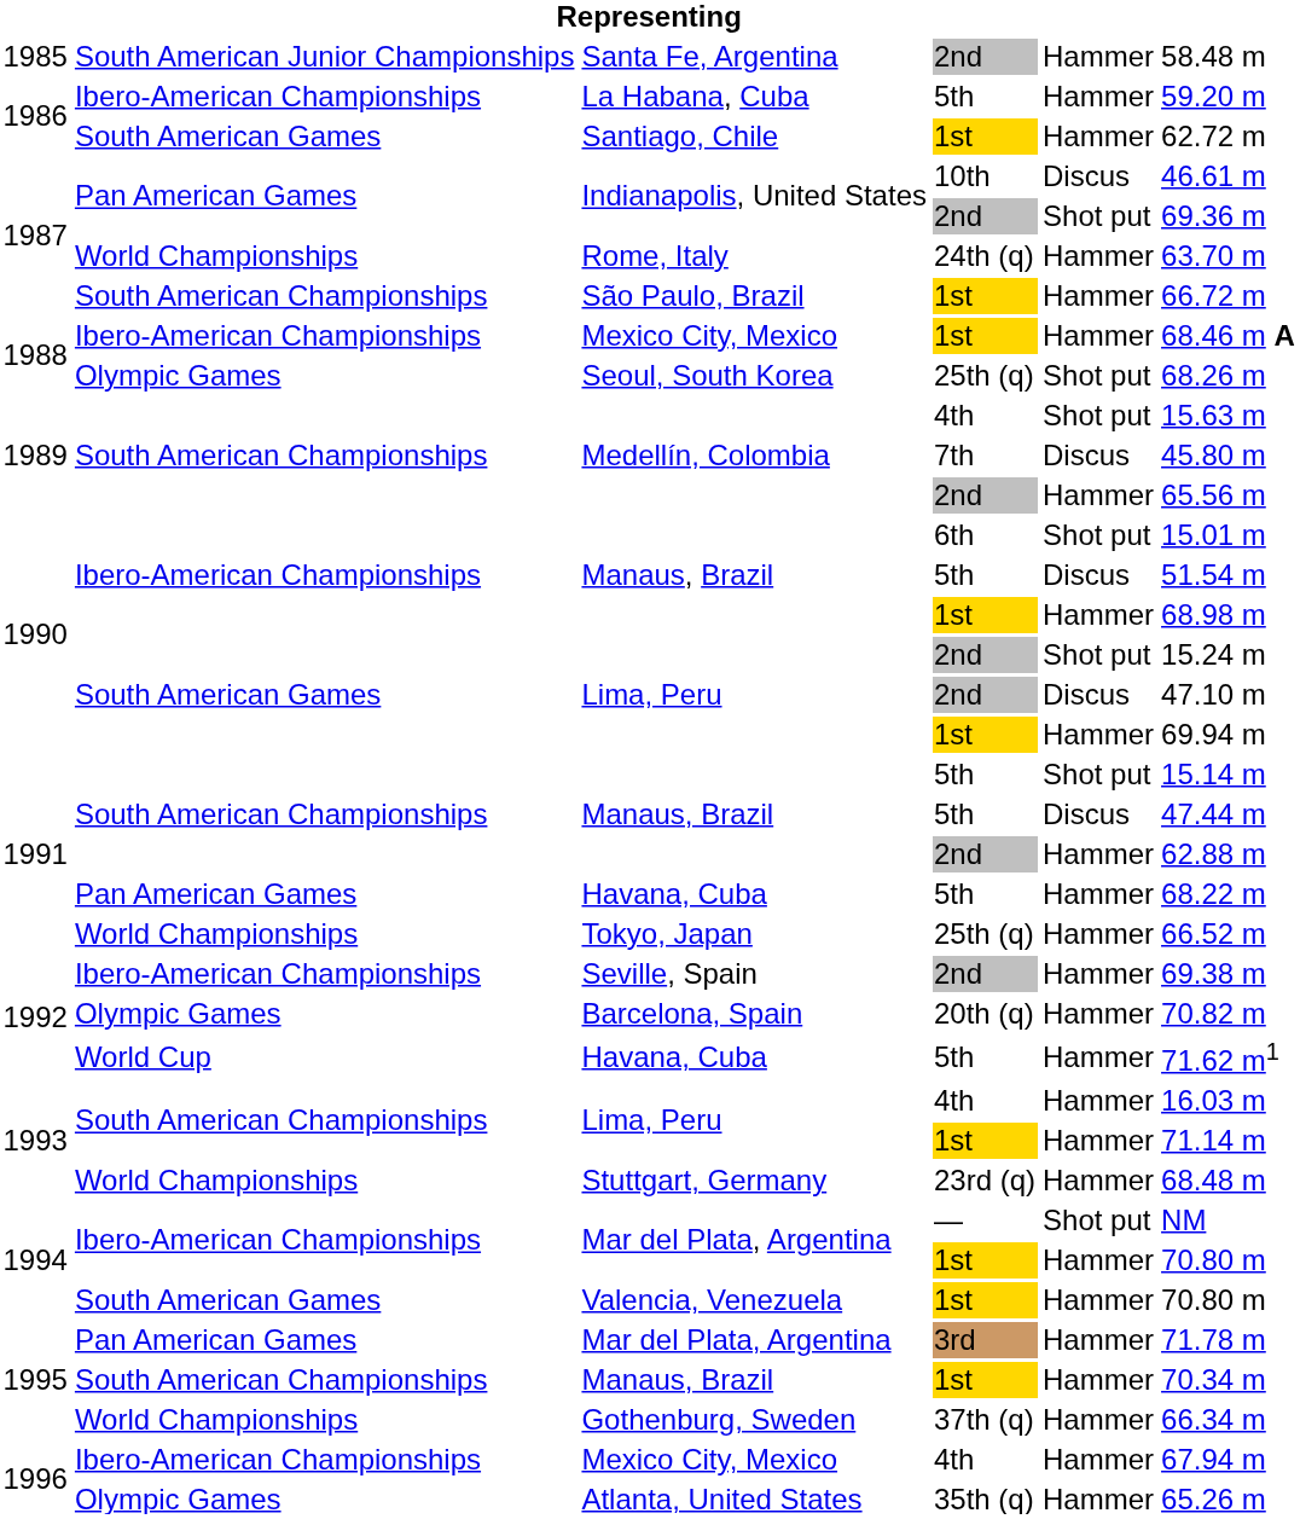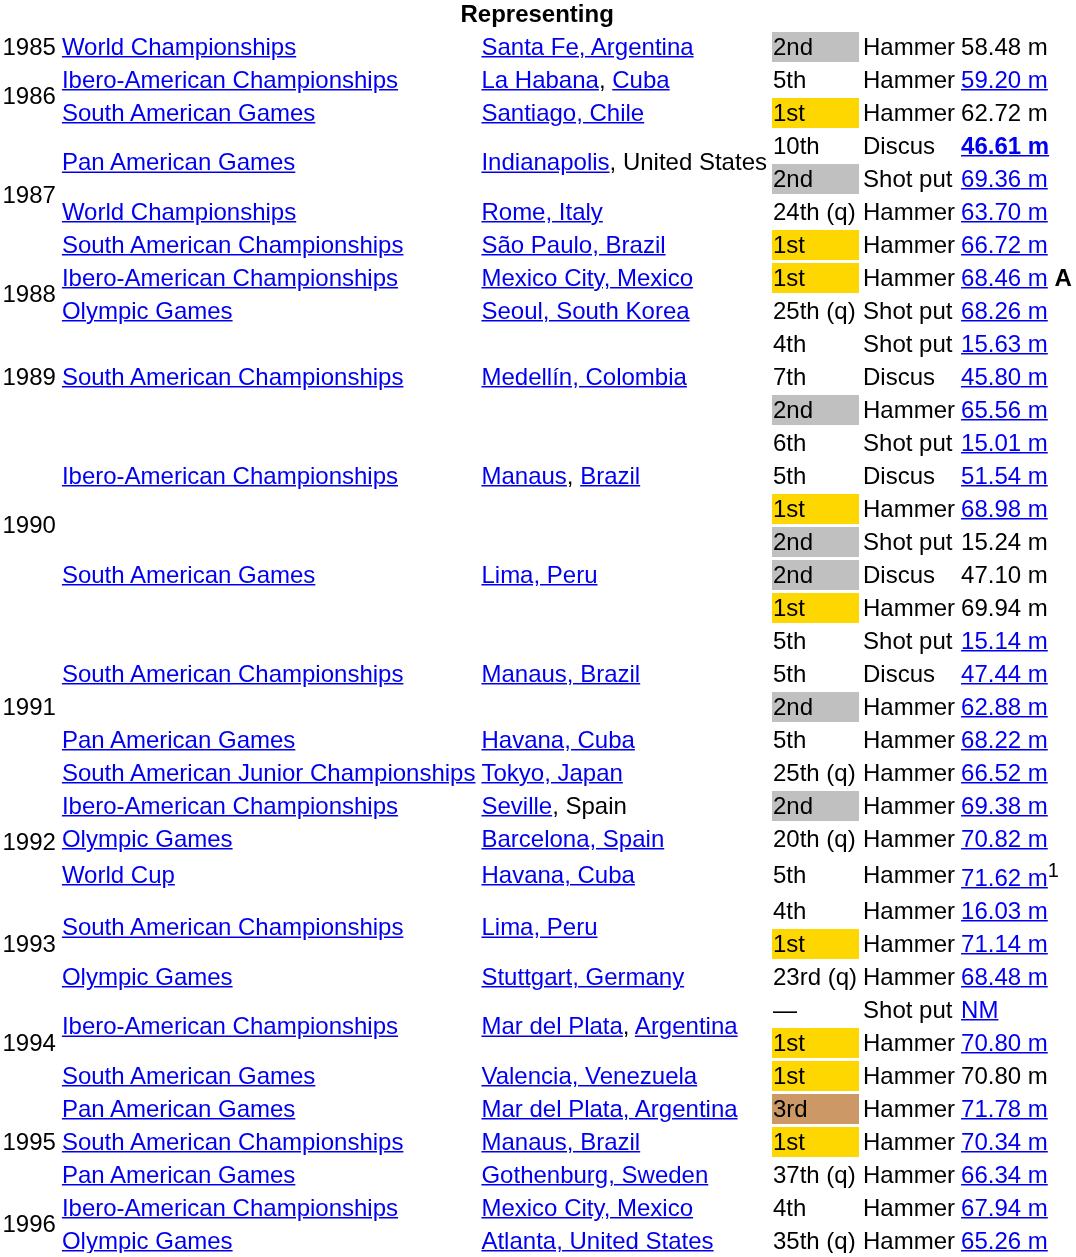Santa Fe, Argentina | column 2: South American Junior Championships -> World Championships
Indianapolis, United States / 10th | column 6: normal -> bold
Tokyo, Japan | column 2: World Championships -> South American Junior Championships
Stuttgart, Germany | column 2: World Championships -> Olympic Games
Gothenburg, Sweden | column 2: World Championships -> Pan American Games
